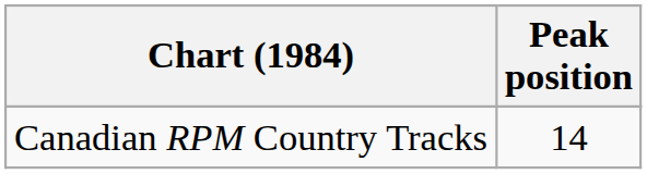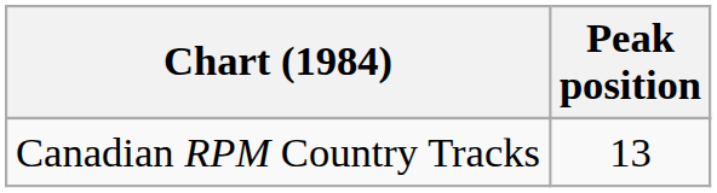Canadian RPM Country Tracks | Peak position: 14 -> 13
